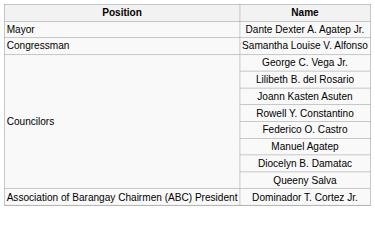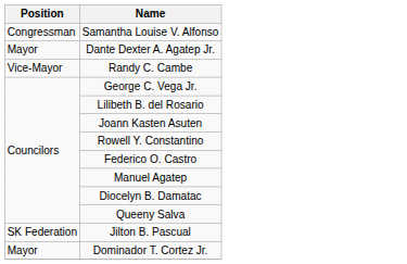rows swapped: Samantha Louise V. Alfonso <-> Dante Dexter A. Agatep Jr.
+ row: Vice-Mayor | Randy C. Cambe
+ row: SK Federation | Jilton B. Pascual
Dominador T. Cortez Jr. | Position: Association of Barangay Chairmen (ABC) President -> Mayor
